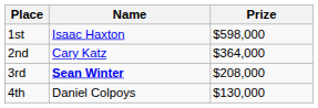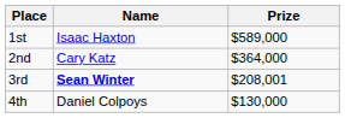1st | Prize: $598,000 -> $589,000
3rd | Prize: $208,000 -> $208,001
